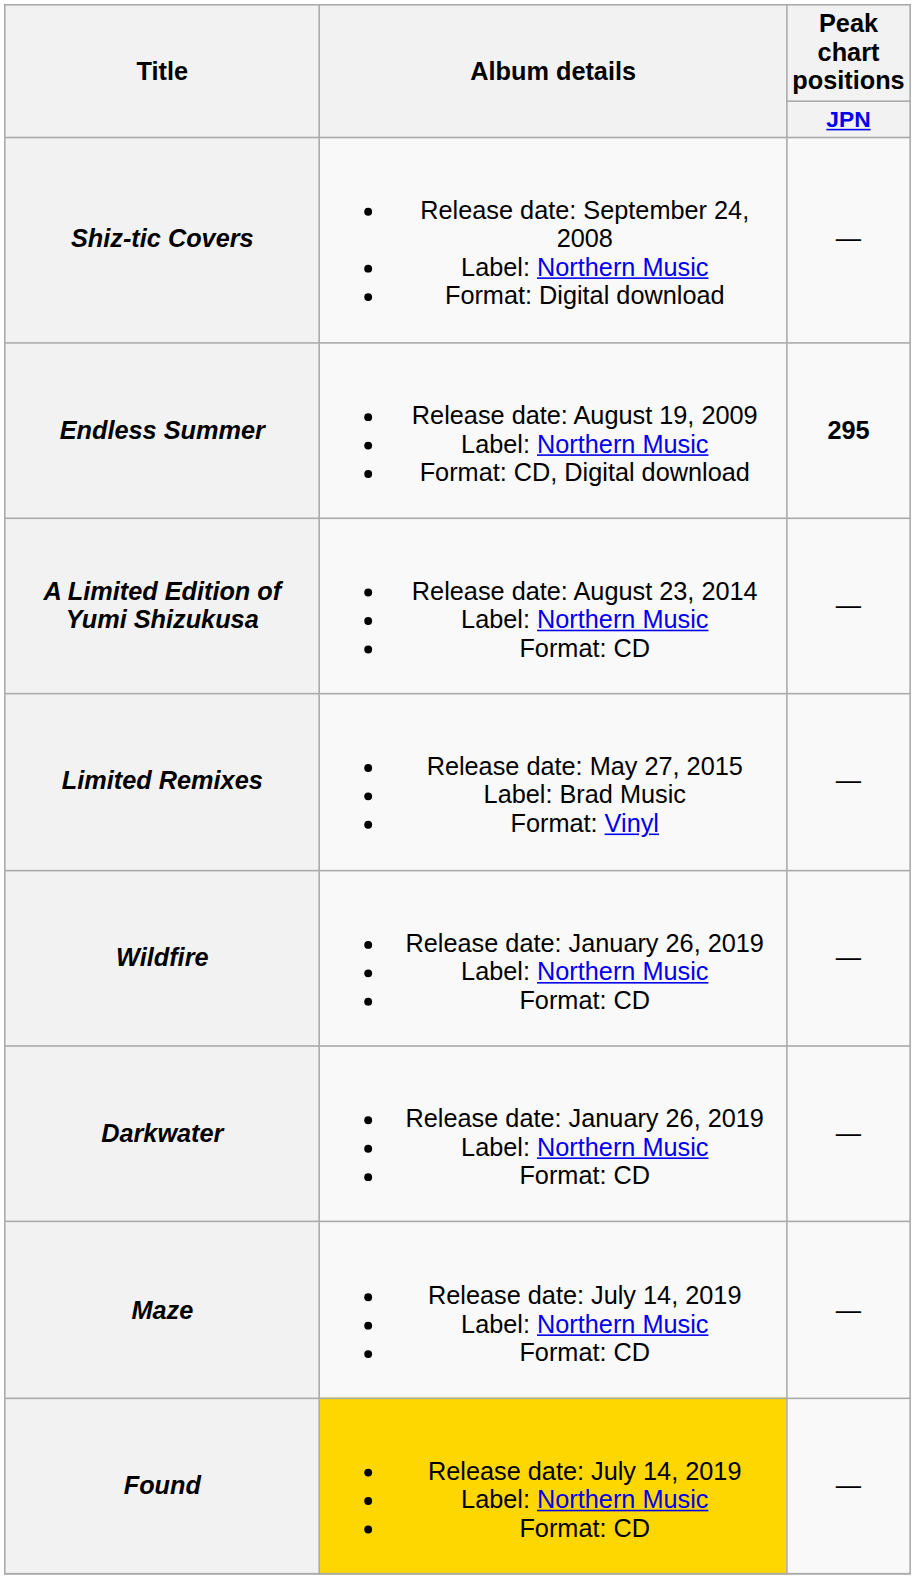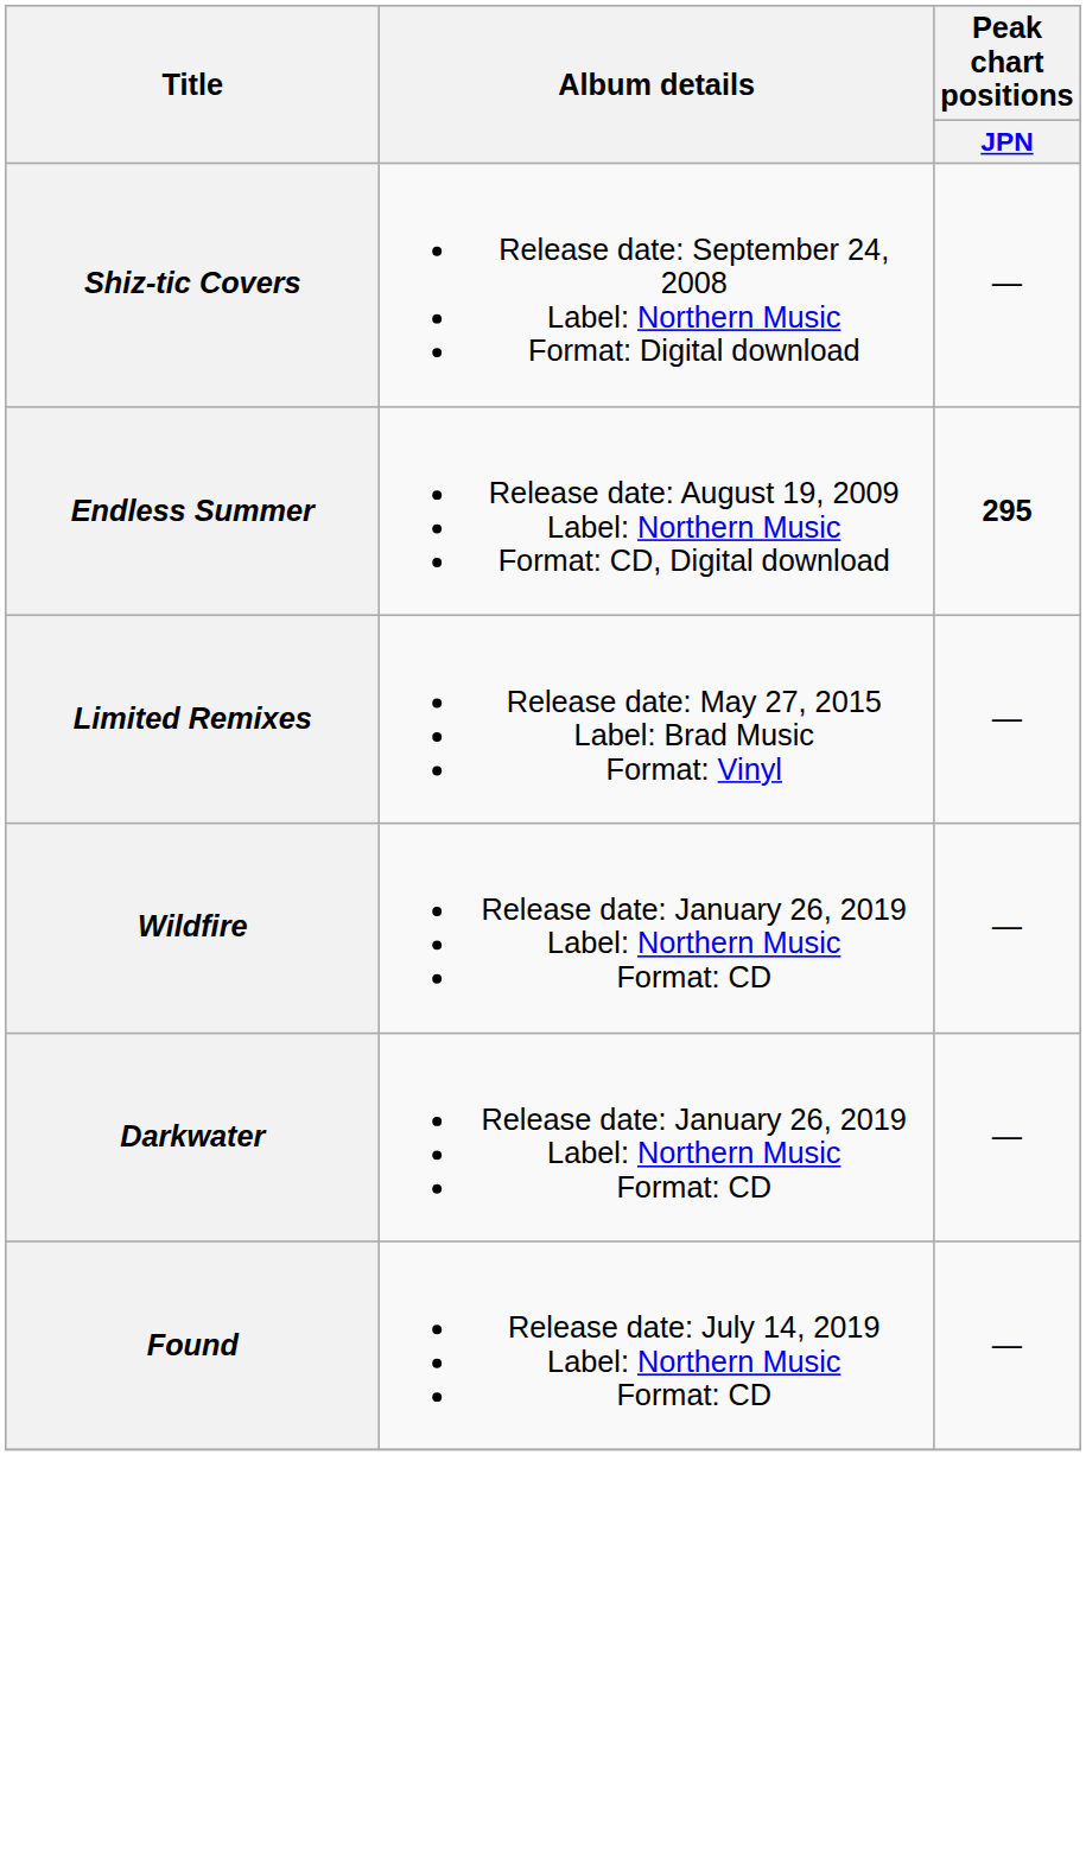- row: A Limited Edition of Yumi Shizukusa | Release date: August 23, 2014 Label: Northern Music Format: CD | —
- row: Maze | Release date: July 14, 2019 Label: Northern Music Format: CD | —
Found | Album details: gold background -> no background
